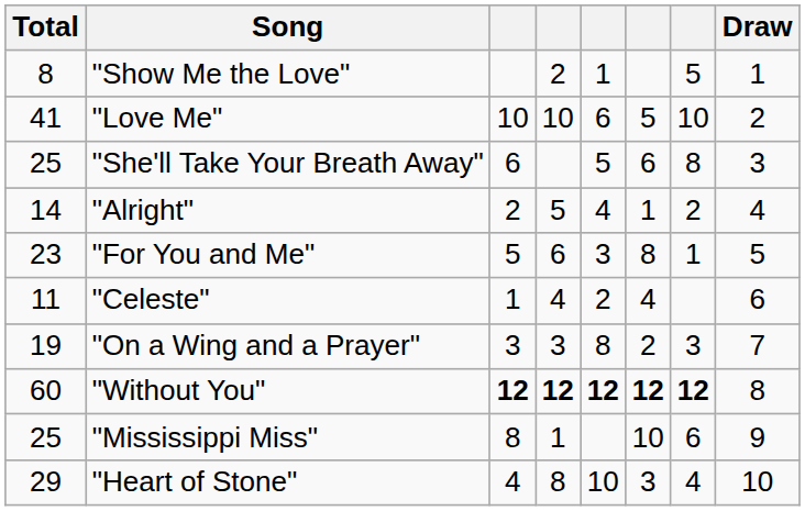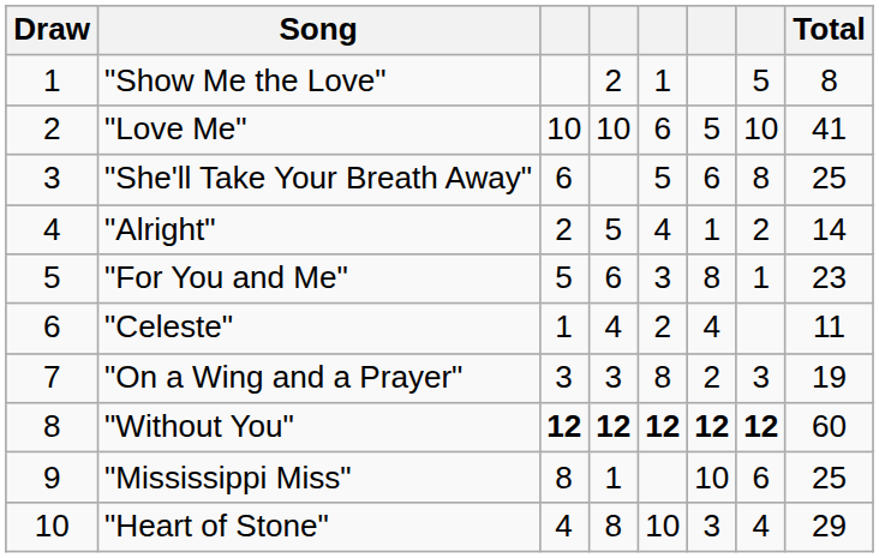columns swapped: Draw <-> Total
